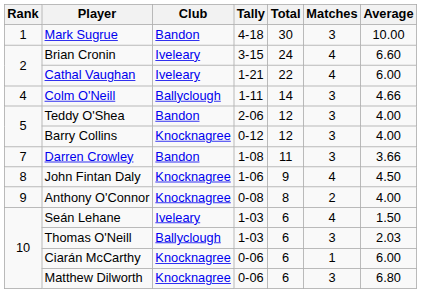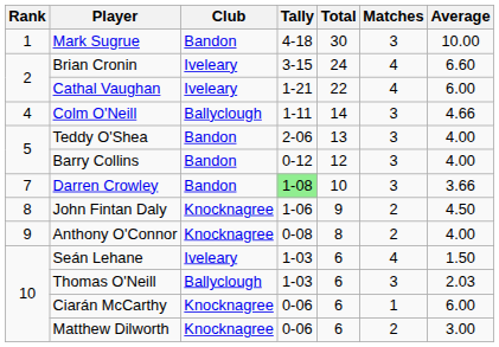Teddy O'Shea | Total: 12 -> 13
Barry Collins | Club: Knocknagree -> Bandon
Darren Crowley | Tally: no background -> lightgreen background
Darren Crowley | Total: 11 -> 10
John Fintan Daly | Matches: 4 -> 2
Matthew Dilworth | Matches: 3 -> 2
Matthew Dilworth | Average: 6.80 -> 3.00
